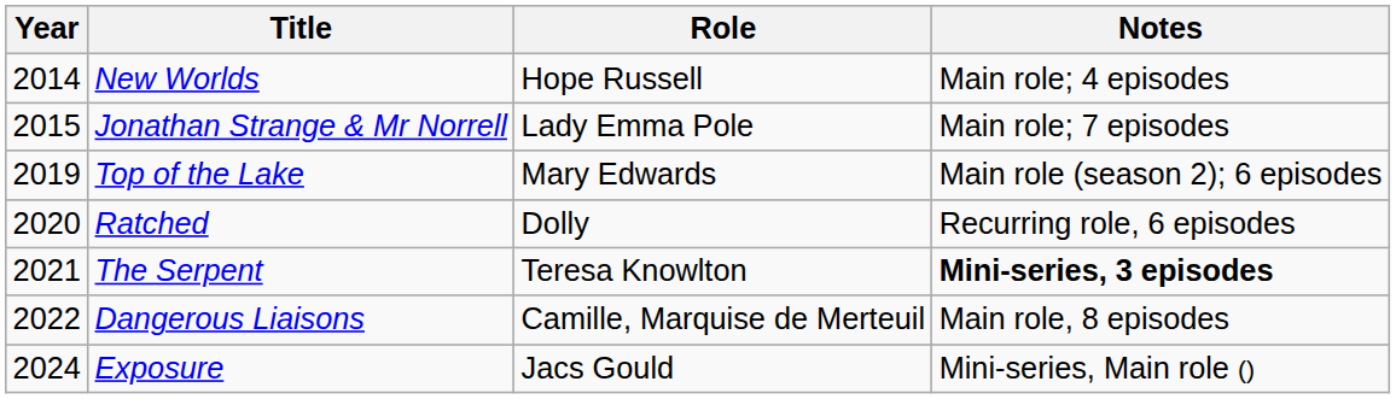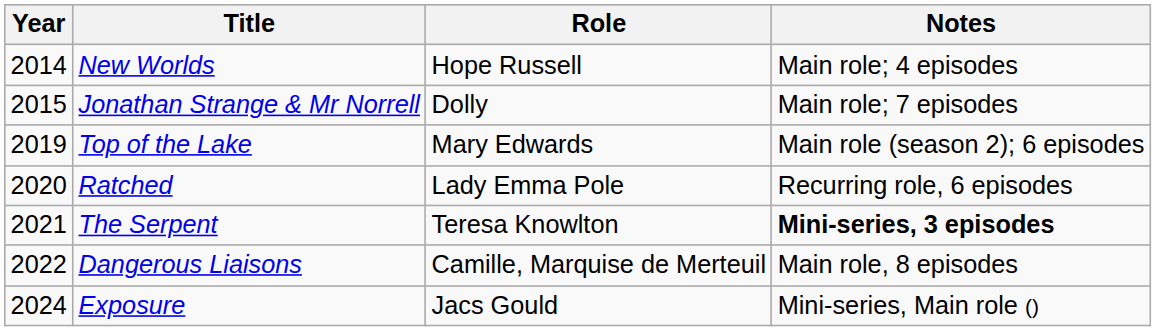Jonathan Strange & Mr Norrell | Role: Lady Emma Pole -> Dolly
Ratched | Role: Dolly -> Lady Emma Pole
